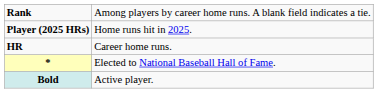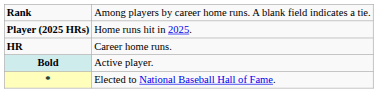rows swapped: * <-> Bold
